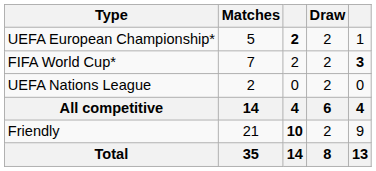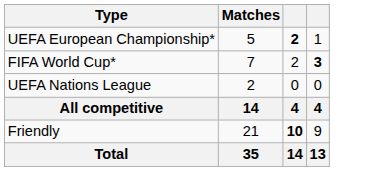- column: Draw | 2 | 2 | 2 | 6 | 2 | 8
